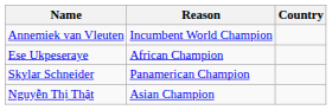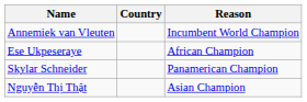columns swapped: Country <-> Reason
